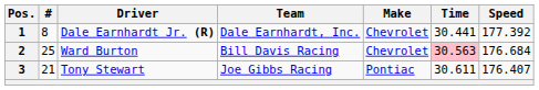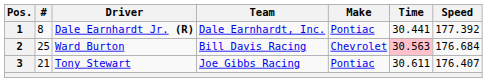1 | Make: Chevrolet -> Pontiac
